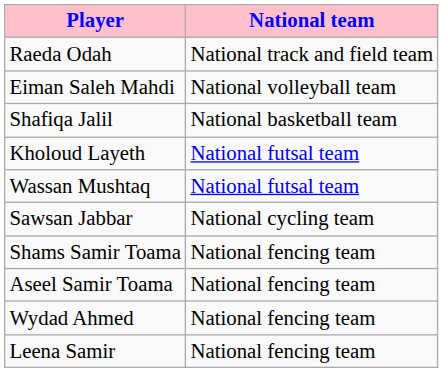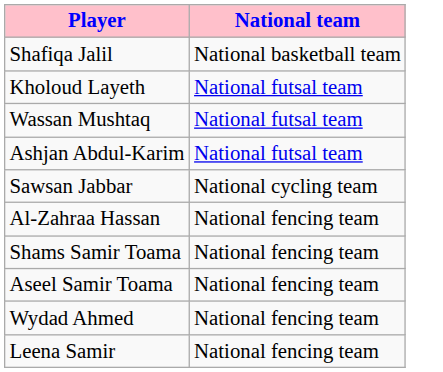- row: Raeda Odah | National track and field team
- row: Eiman Saleh Mahdi | National volleyball team
+ row: Ashjan Abdul-Karim | National futsal team
+ row: Al-Zahraa Hassan | National fencing team
